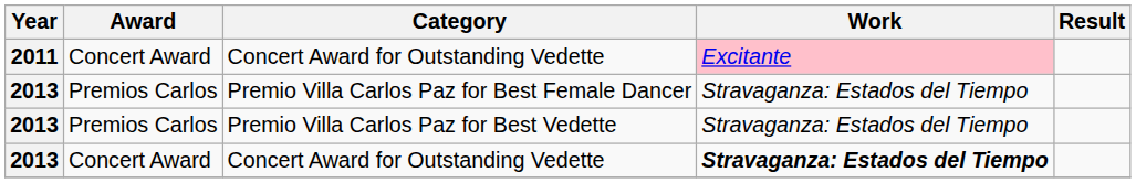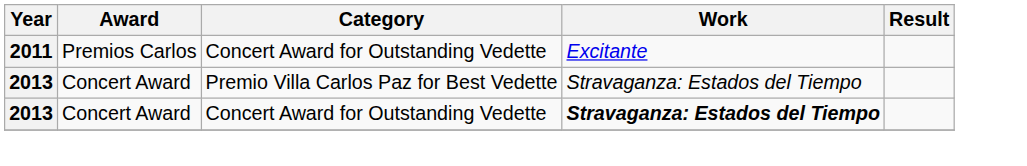2011 / Concert Award for Outstanding Vedette | Award: Concert Award -> Premios Carlos
2011 / Concert Award for Outstanding Vedette | Work: pink background -> no background
- row: 2013 | Premios Carlos | Premio Villa Carlos Paz for Best Female Dancer | Stravaganza: Estados del Tiempo
Premio Villa Carlos Paz for Best Vedette | Award: Premios Carlos -> Concert Award
